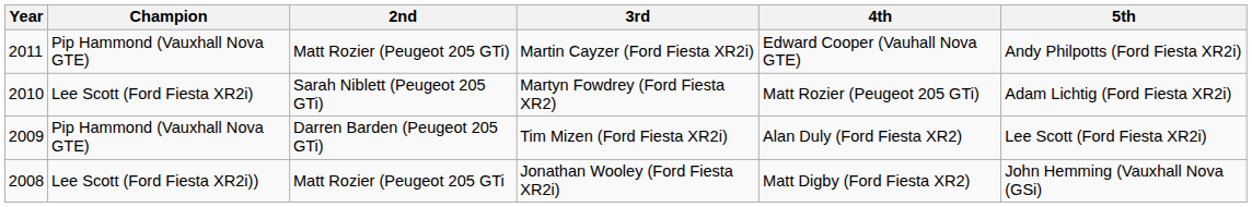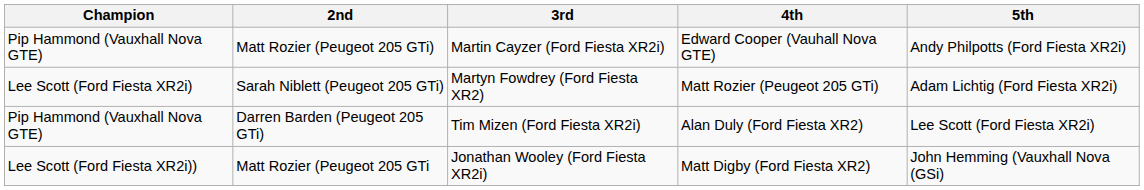- column: Year | 2011 | 2010 | 2009 | 2008
